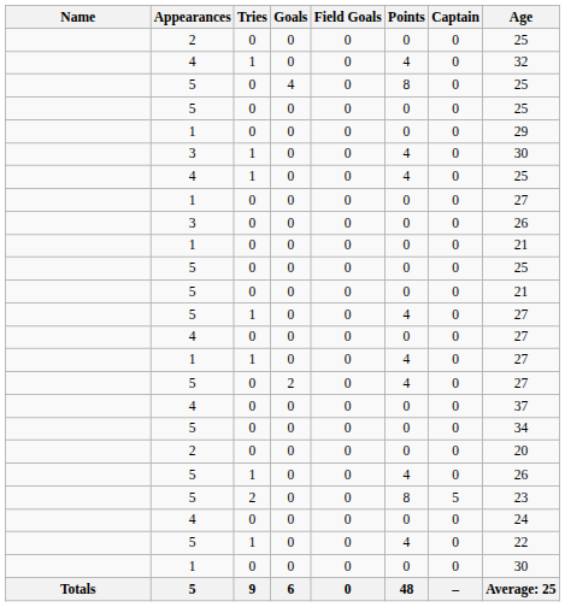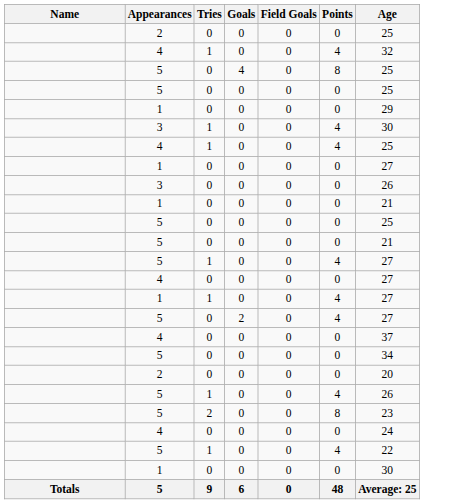- column: Captain | 0 | 0 | 0 | 0 | 0 | 0 | 0 | 0 | 0 | 0 | 0 | 0 | 0 | 0 | 0 | 0 | 0 | 0 | 0 | 0 | 5 | 0 | 0 | 0 | –
